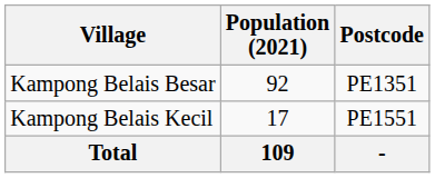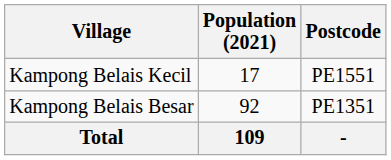rows swapped: Kampong Belais Besar <-> Kampong Belais Kecil
